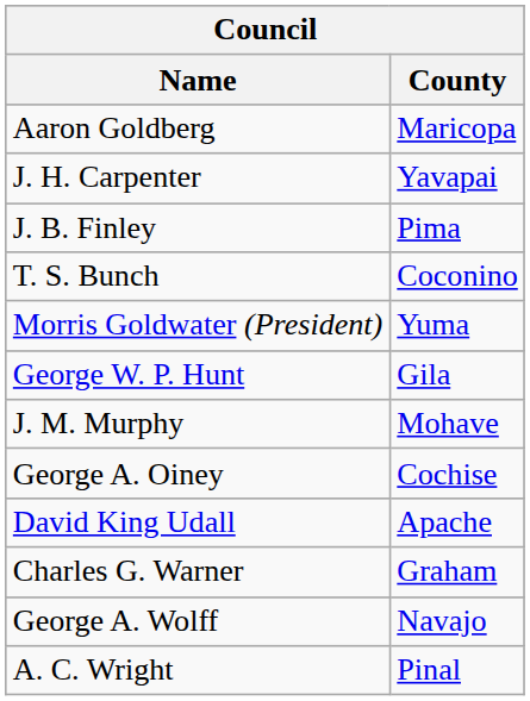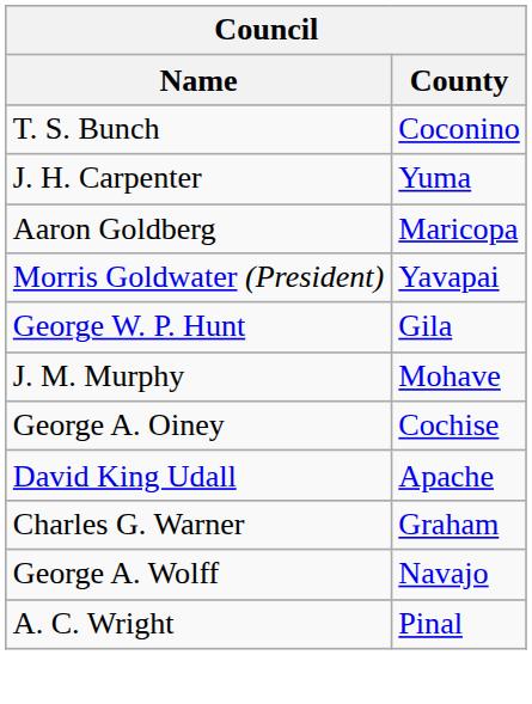rows swapped: T. S. Bunch <-> Aaron Goldberg
J. H. Carpenter | County: Yavapai -> Yuma
- row: J. B. Finley | Pima
Morris Goldwater (President) | County: Yuma -> Yavapai
